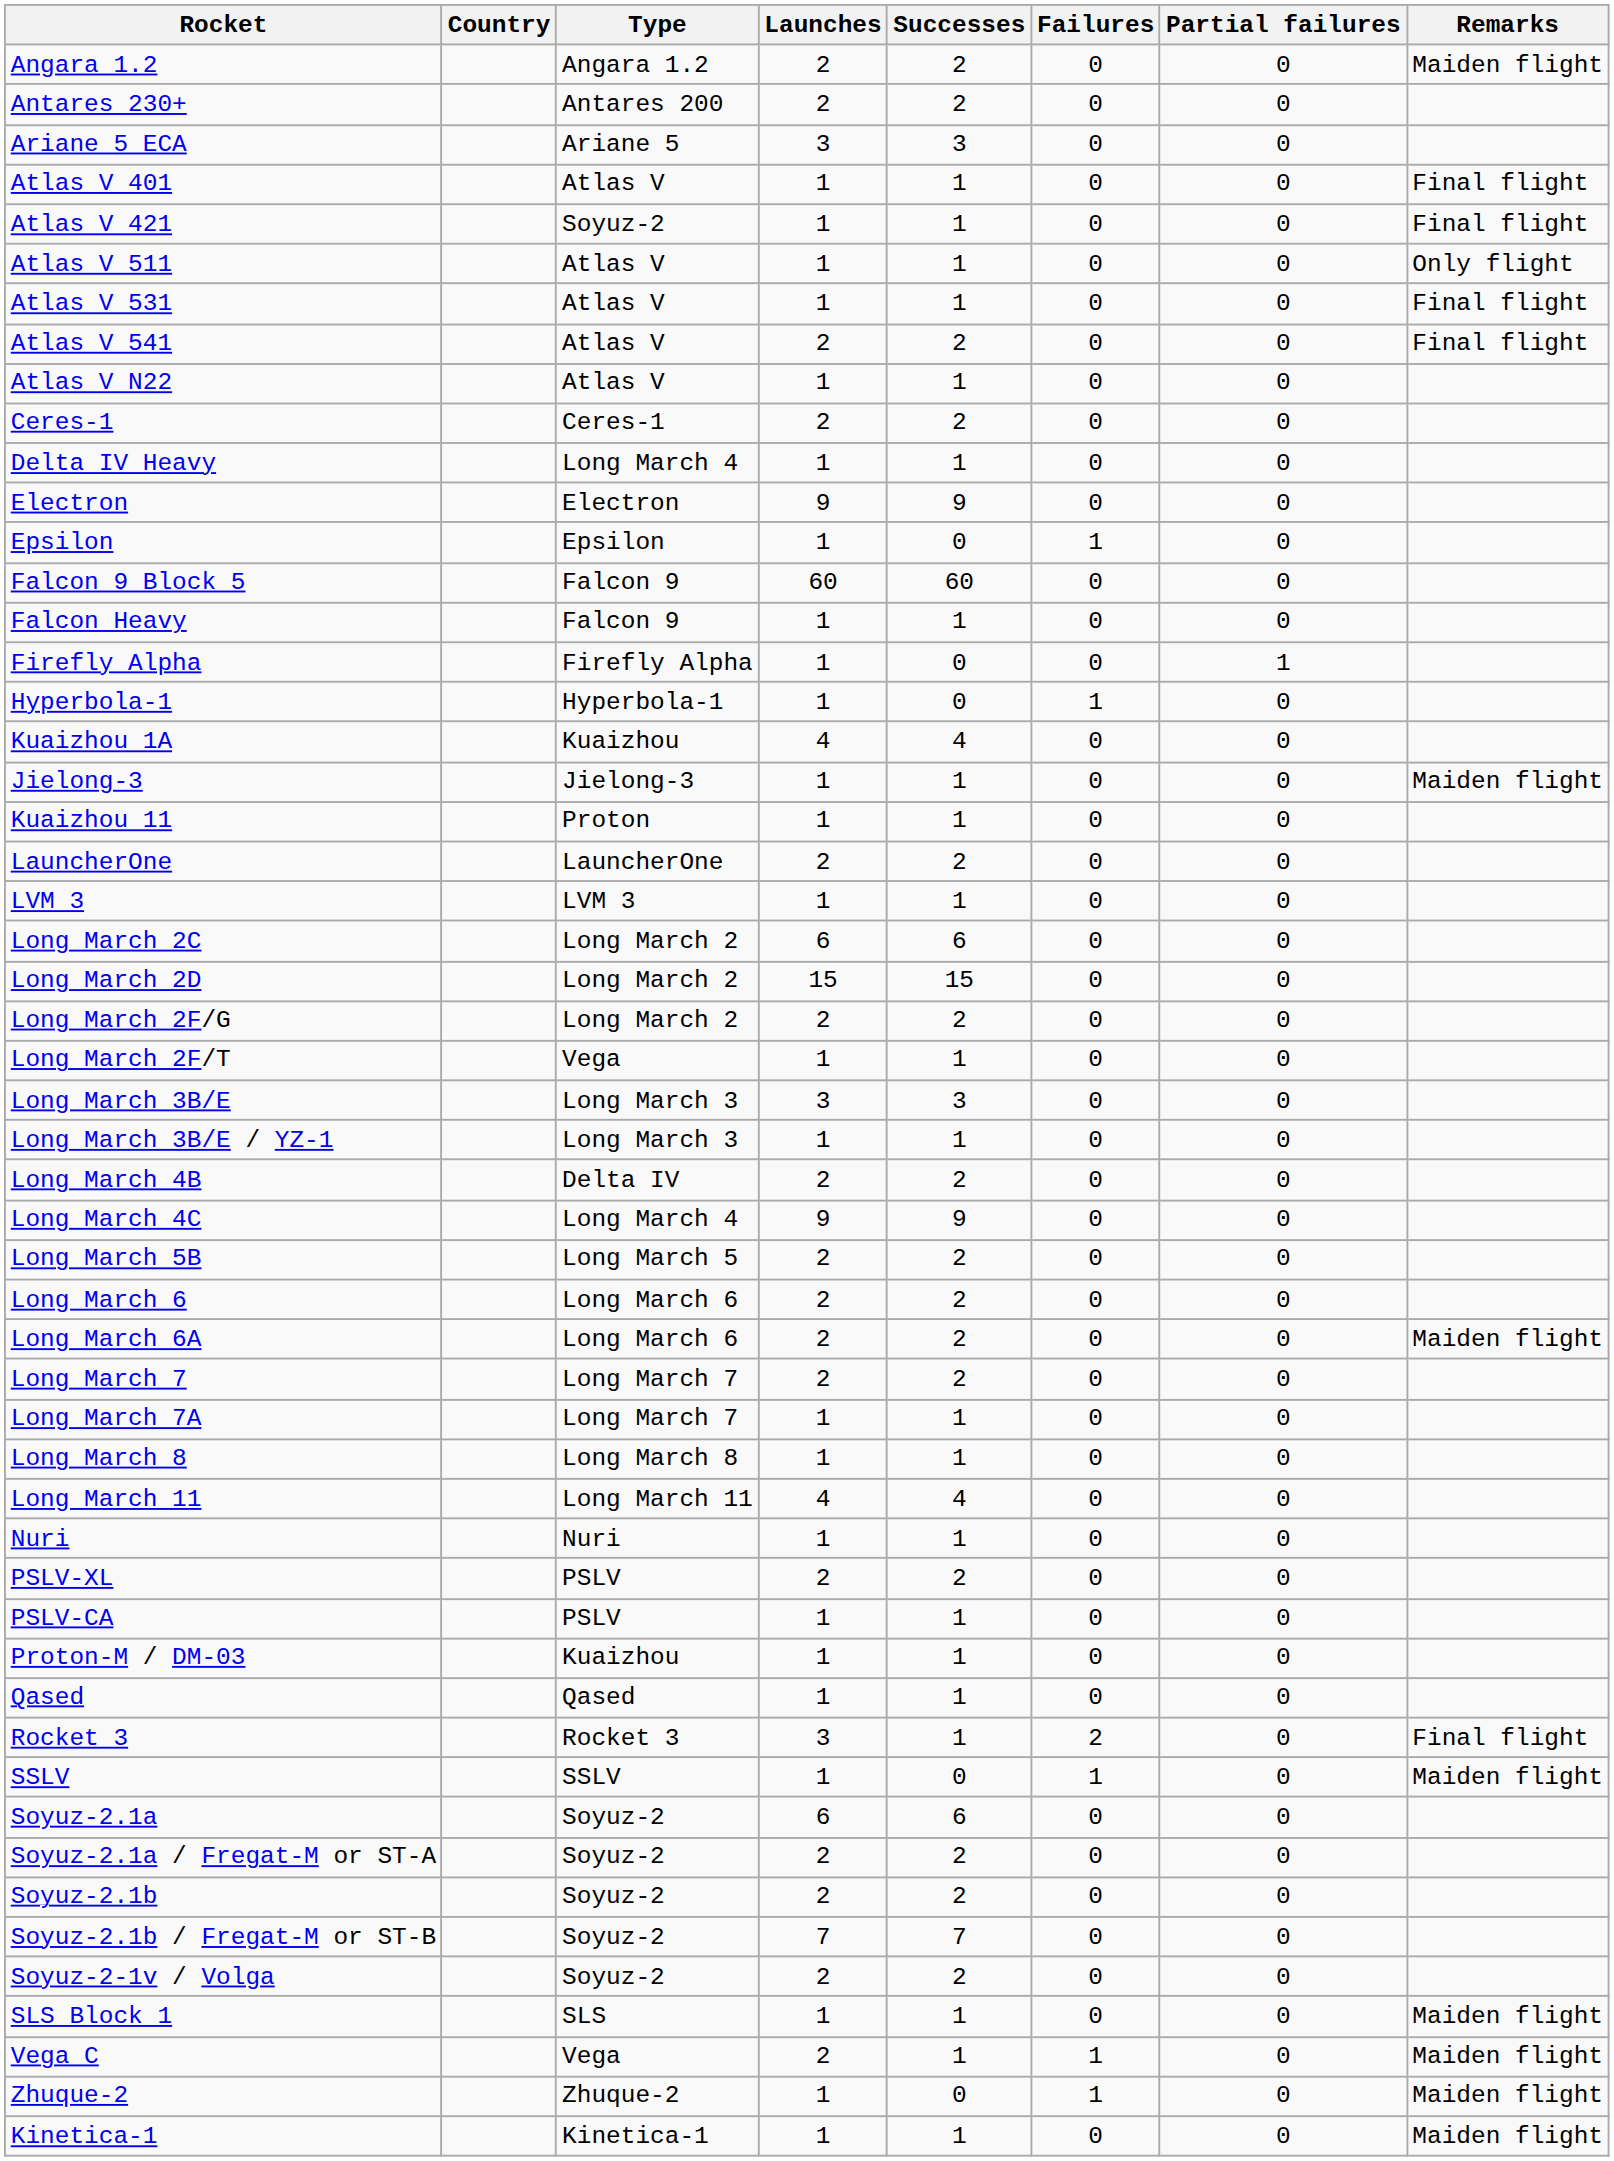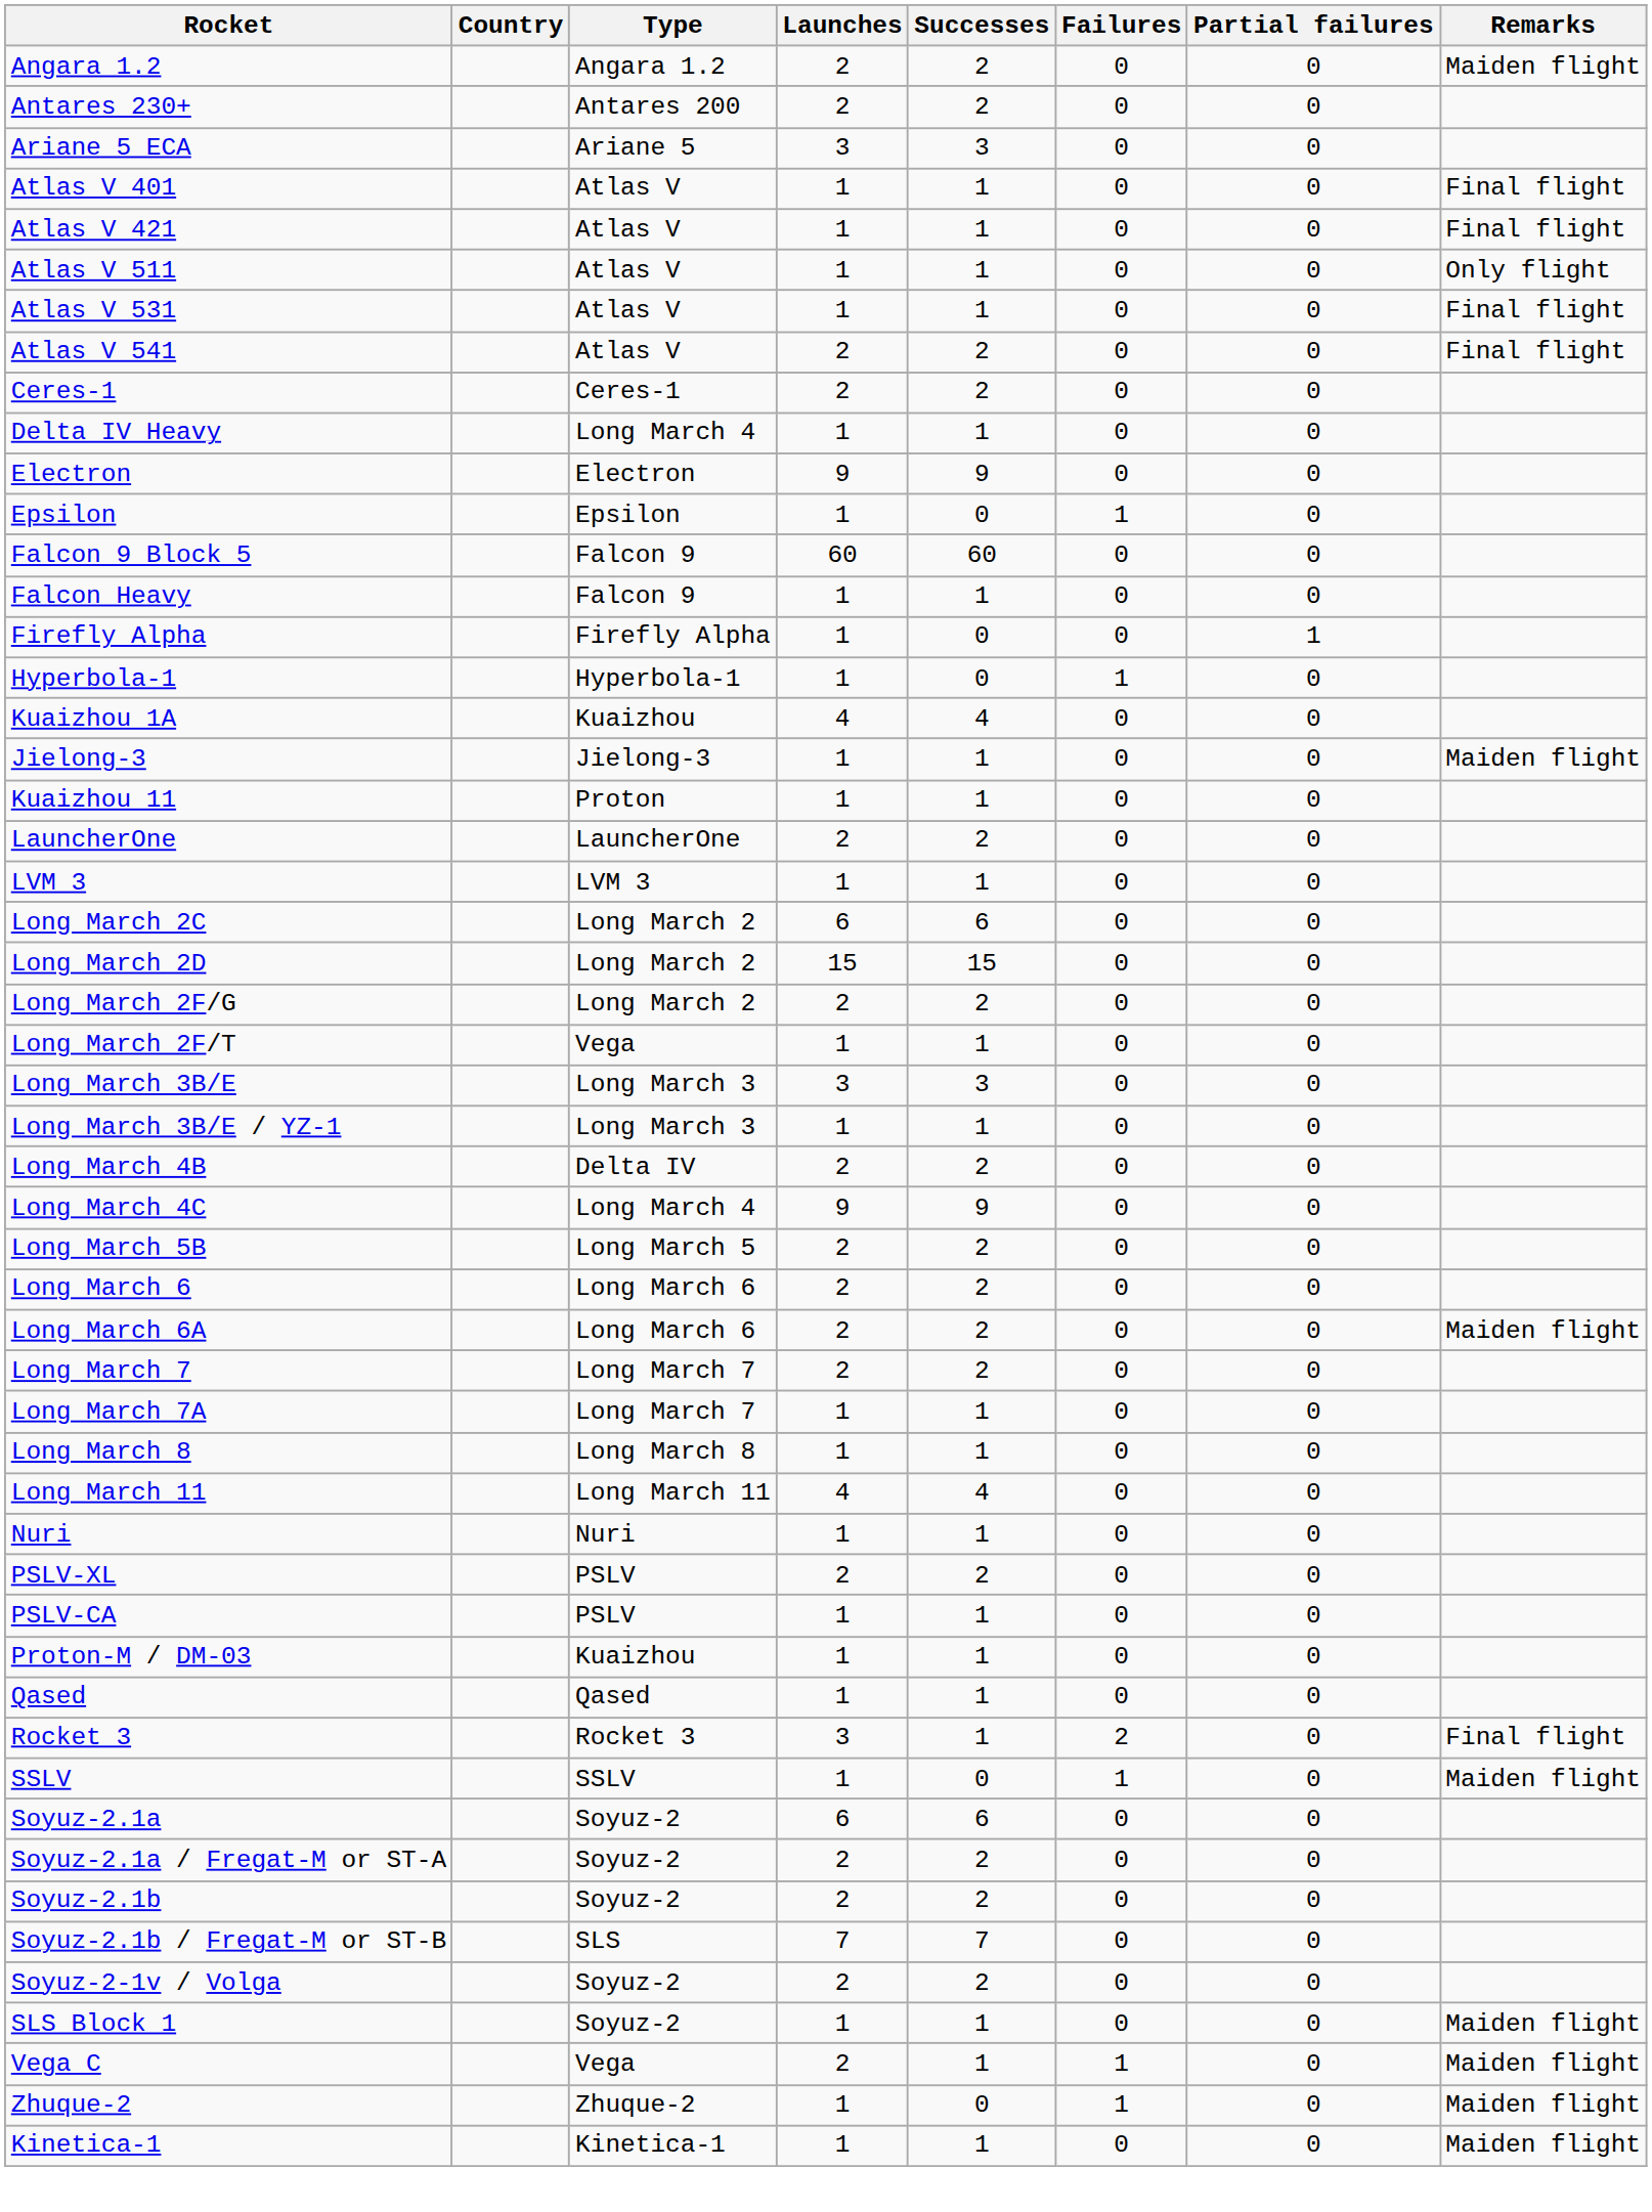Atlas V 421 | Type: Soyuz-2 -> Atlas V
- row: Atlas V N22 | Atlas V | 1 | 1 | 0 | 0
Soyuz-2.1b / Fregat-M or ST-B | Type: Soyuz-2 -> SLS
SLS Block 1 | Type: SLS -> Soyuz-2
